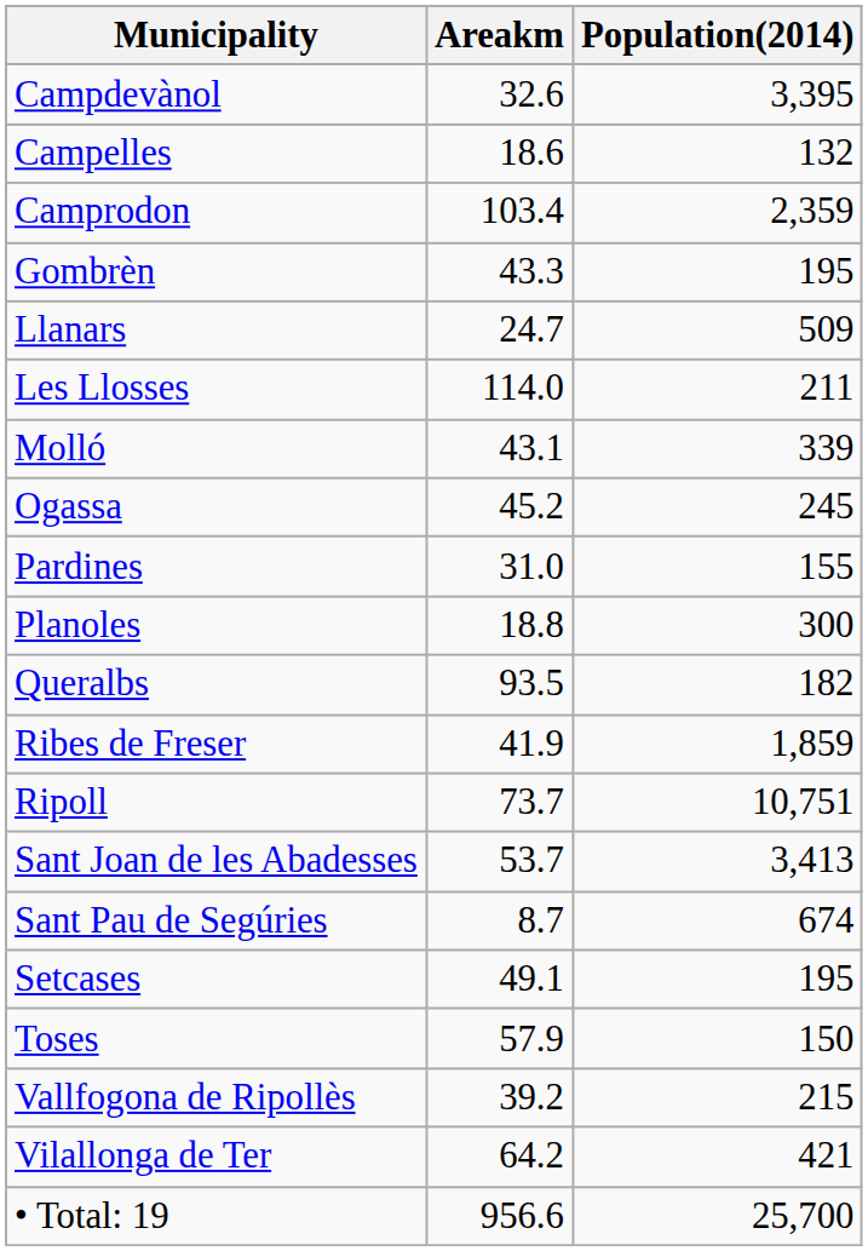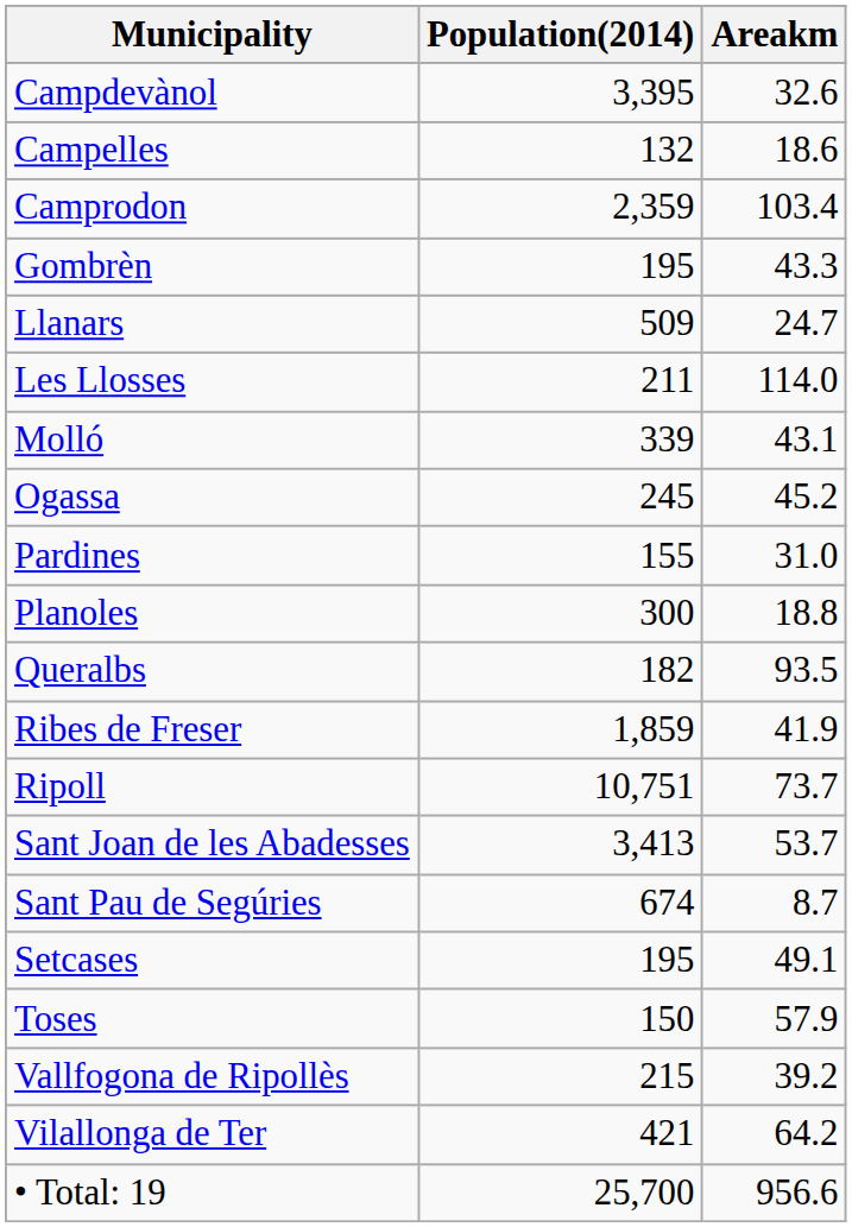columns swapped: Population(2014) <-> Areakm
